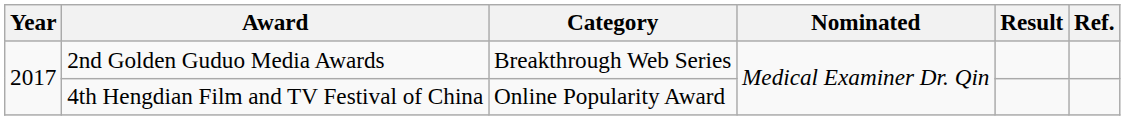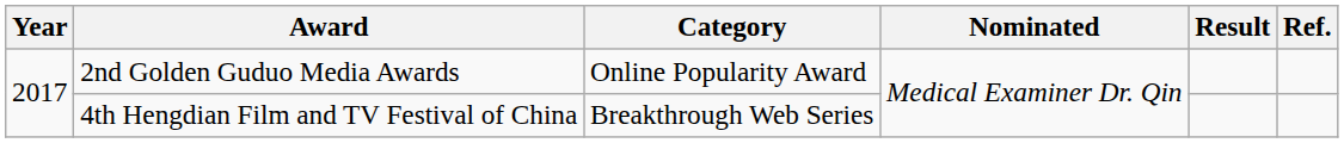2nd Golden Guduo Media Awards | Category: Breakthrough Web Series -> Online Popularity Award
4th Hengdian Film and TV Festival of China | Category: Online Popularity Award -> Breakthrough Web Series
